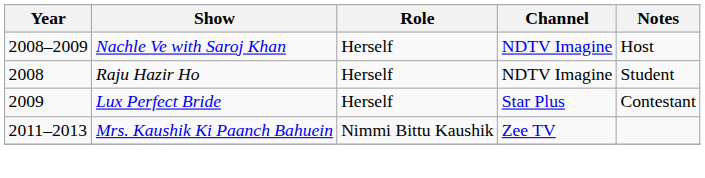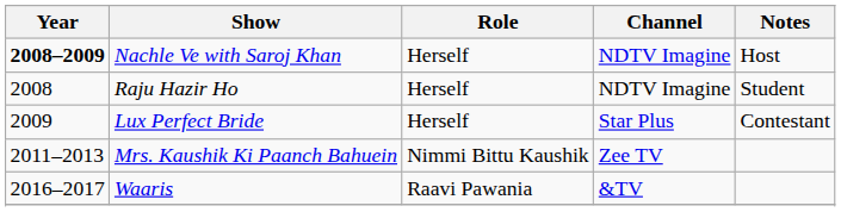Nachle Ve with Saroj Khan | Year: normal -> bold
+ row: 2016–2017 | Waaris | Raavi Pawania | &TV
